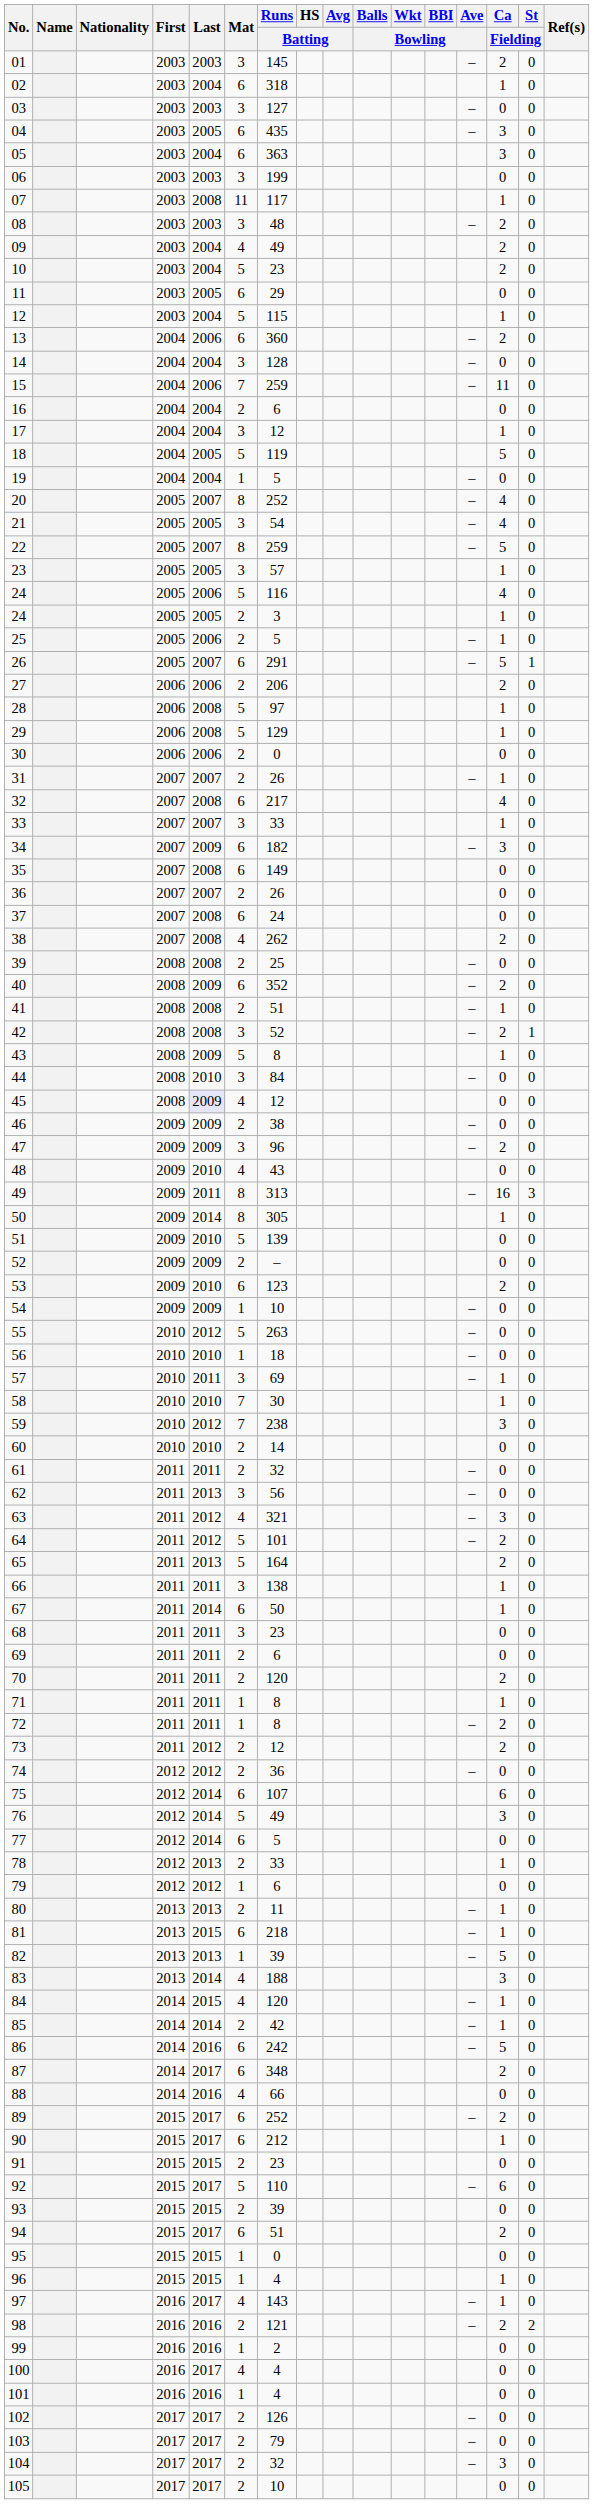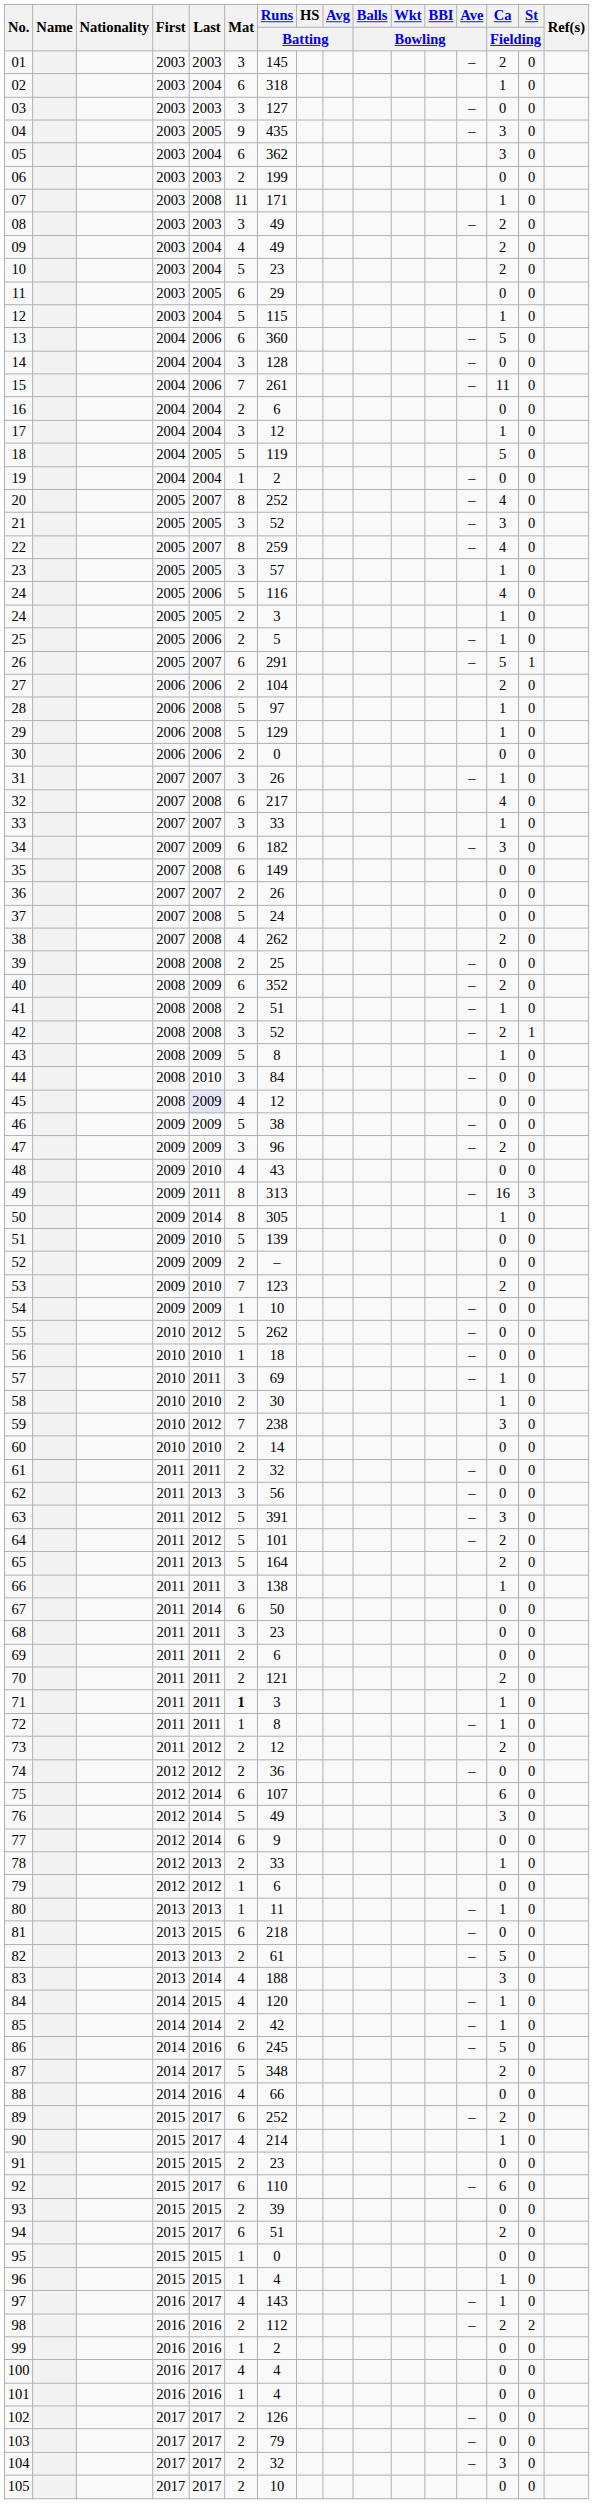04 | Mat: 6 -> 9
05 | Runs / Batting: 363 -> 362
06 | Mat: 3 -> 2
07 | Runs / Batting: 117 -> 171
08 | Runs / Batting: 48 -> 49
13 | Ca / Fielding: 2 -> 5
15 | Runs / Batting: 259 -> 261
19 | Runs / Batting: 5 -> 2
21 | Runs / Batting: 54 -> 52
21 | Ca / Fielding: 4 -> 3
22 | Ca / Fielding: 5 -> 4
27 | Runs / Batting: 206 -> 104
31 | Mat: 2 -> 3
37 | Mat: 6 -> 5
46 | Mat: 2 -> 5
53 | Mat: 6 -> 7
55 | Runs / Batting: 263 -> 262
58 | Mat: 7 -> 2
63 | Mat: 4 -> 5
63 | Runs / Batting: 321 -> 391
67 | Ca / Fielding: 1 -> 0
70 | Runs / Batting: 120 -> 121
71 | Mat: normal -> bold
71 | Runs / Batting: 8 -> 3
72 | Ca / Fielding: 2 -> 1
77 | Runs / Batting: 5 -> 9
80 | Mat: 2 -> 1
81 | Ca / Fielding: 1 -> 0
82 | Mat: 1 -> 2
82 | Runs / Batting: 39 -> 61
86 | Runs / Batting: 242 -> 245
87 | Mat: 6 -> 5
90 | Mat: 6 -> 4
90 | Runs / Batting: 212 -> 214
92 | Mat: 5 -> 6
98 | Runs / Batting: 121 -> 112
